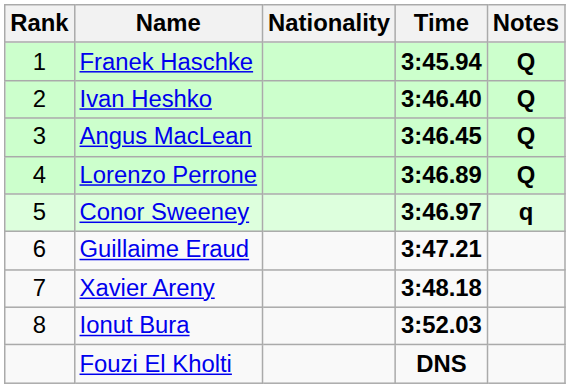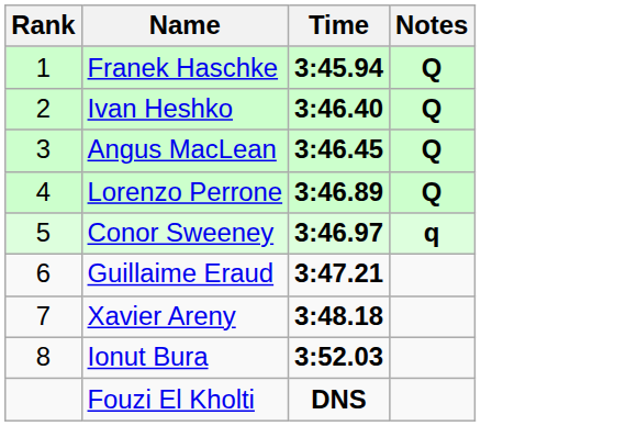- column: Nationality
